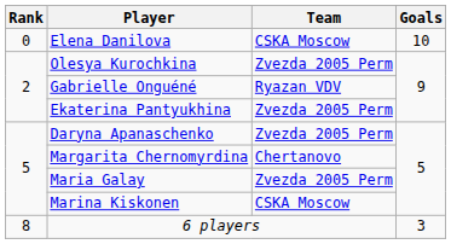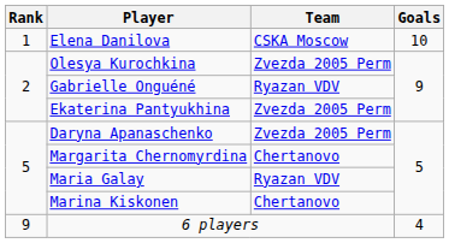Elena Danilova | Rank: 0 -> 1
Maria Galay | Team: Zvezda 2005 Perm -> Ryazan VDV
Marina Kiskonen | Team: CSKA Moscow -> Chertanovo
6 players | Rank: 8 -> 9
6 players | Goals: 3 -> 4
